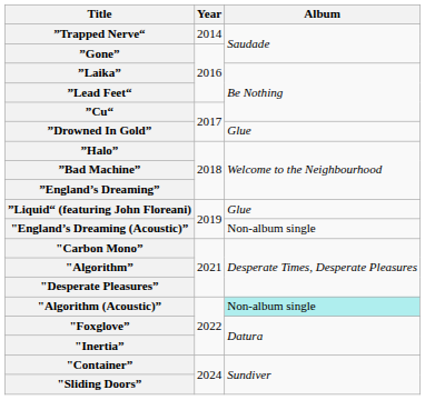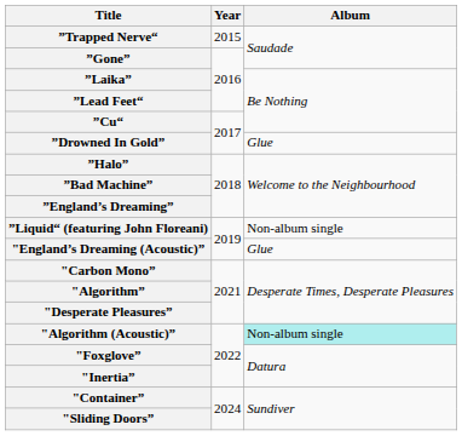”Trapped Nerve“ | Year: 2014 -> 2015
”Liquid“ (featuring John Floreani) | Album: Glue -> Non-album single
"England’s Dreaming (Acoustic)” | Album: Non-album single -> Glue
